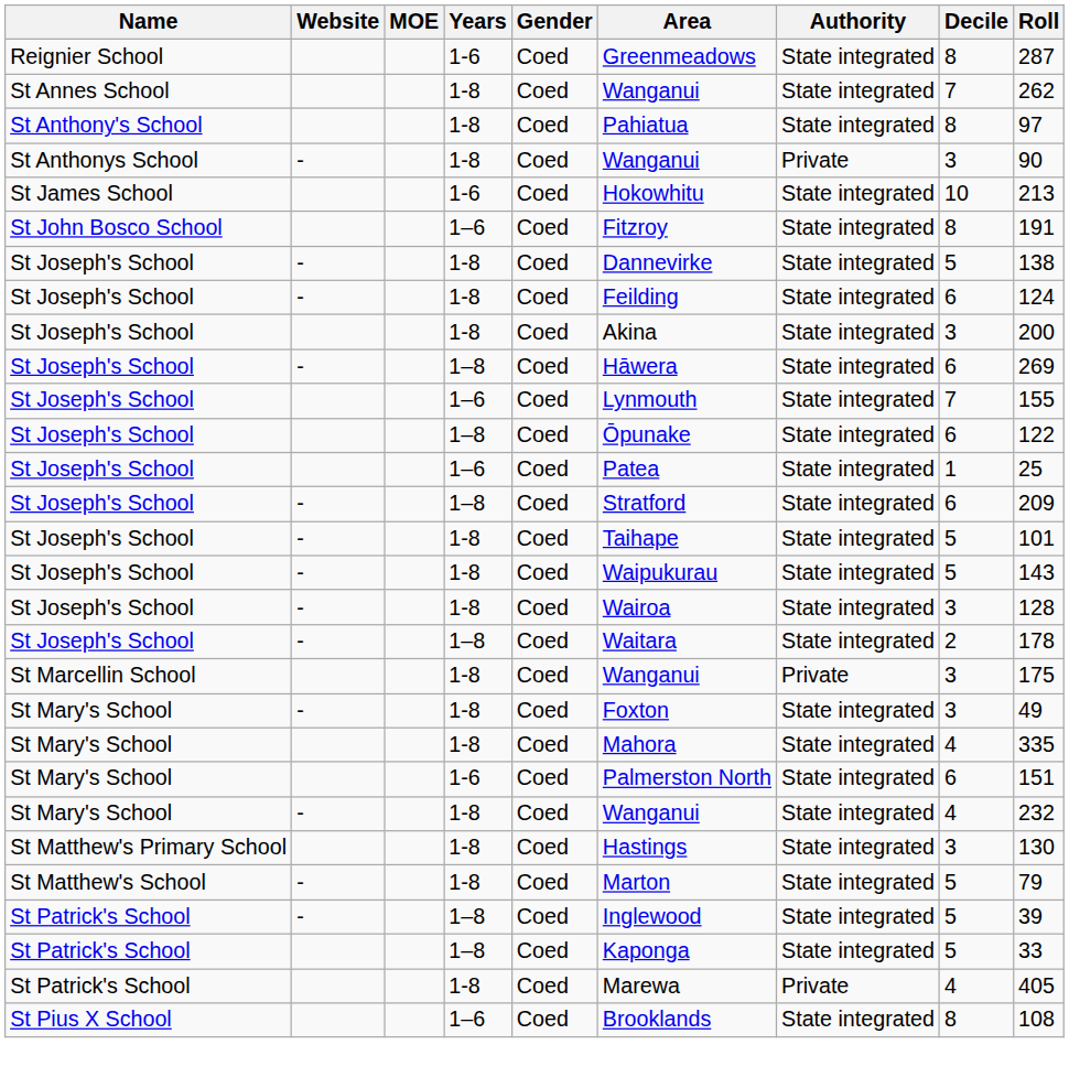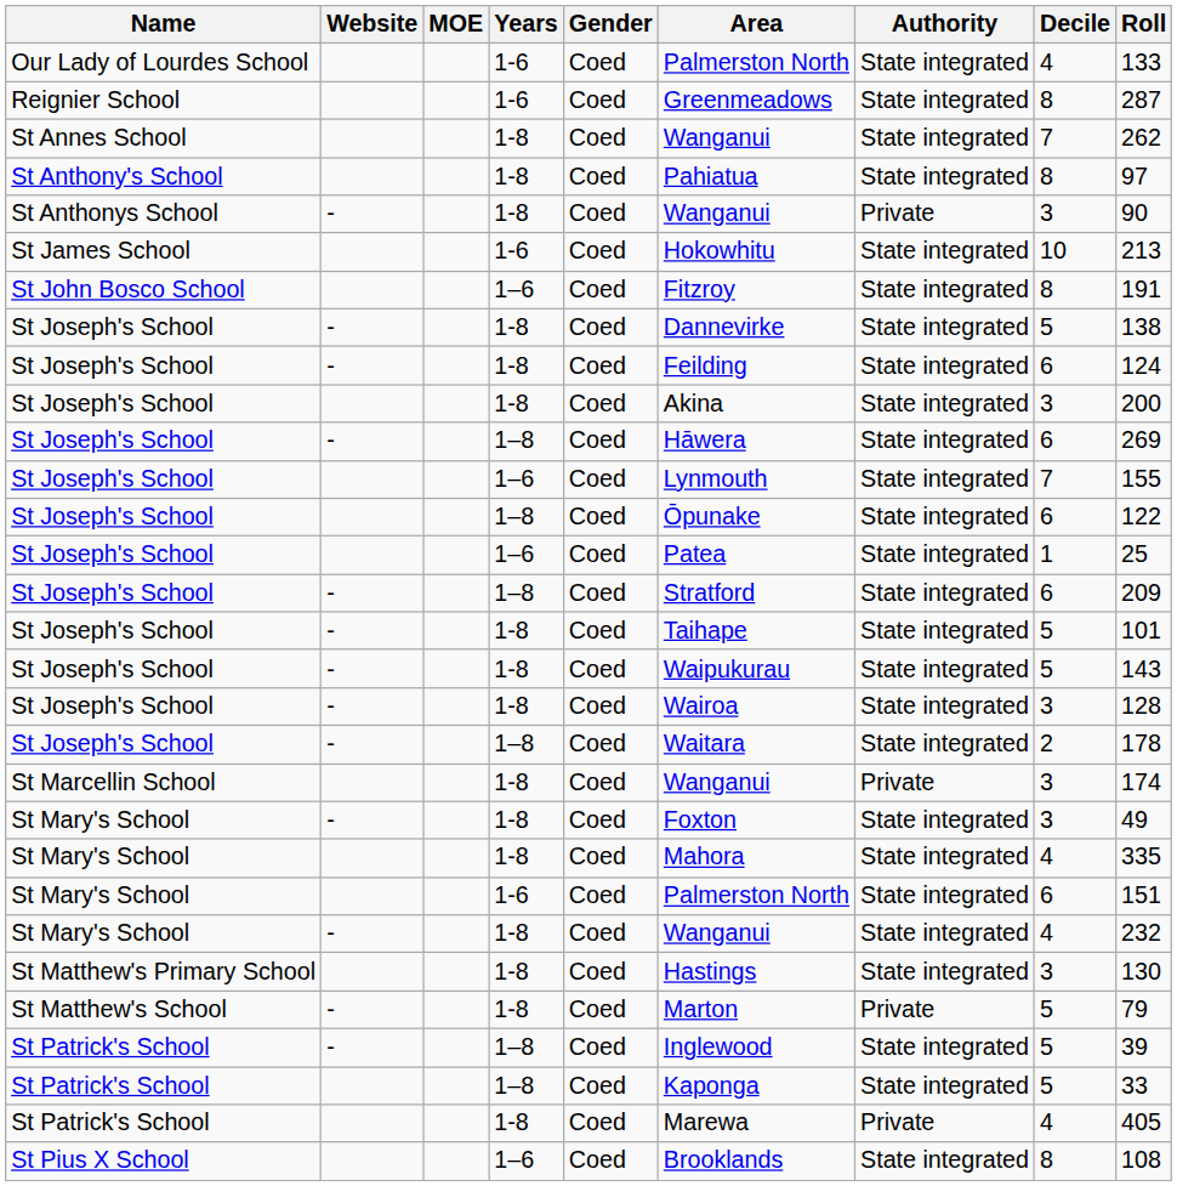+ row: Our Lady of Lourdes School | 1-6 | Coed | Palmerston North | State integrated | 4 | 133
St Marcellin School | Roll: 175 -> 174
St Matthew's School | Authority: State integrated -> Private
